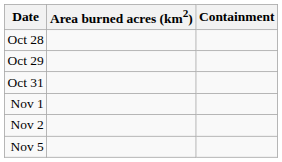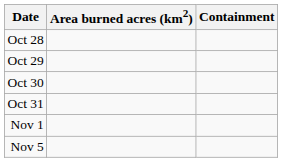+ row: Oct 30
- row: Nov 2
